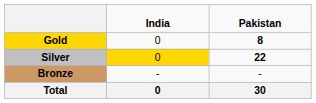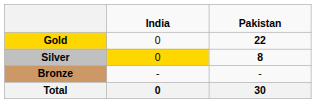Gold | column 3: 8 -> 22
Silver | column 3: 22 -> 8
